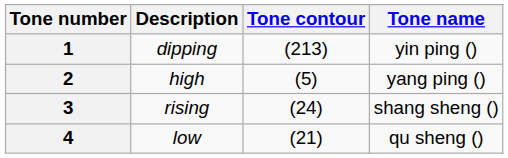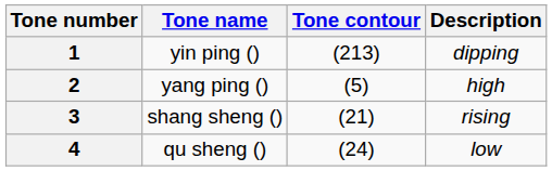columns swapped: Tone name <-> Description
3 | Tone contour: (24) -> (21)
4 | Tone contour: (21) -> (24)
